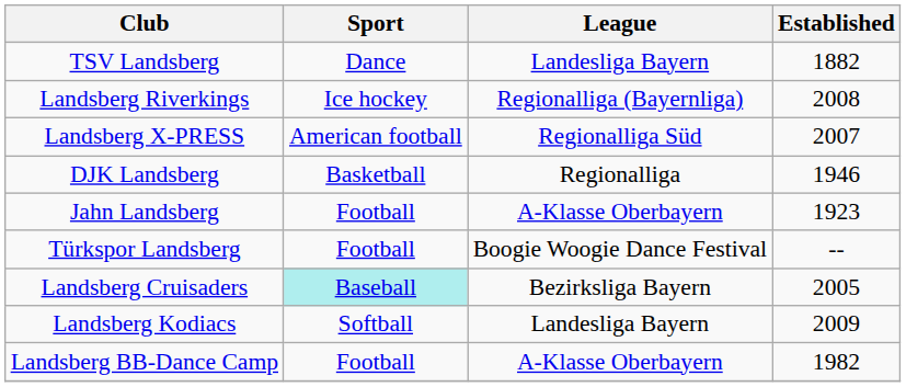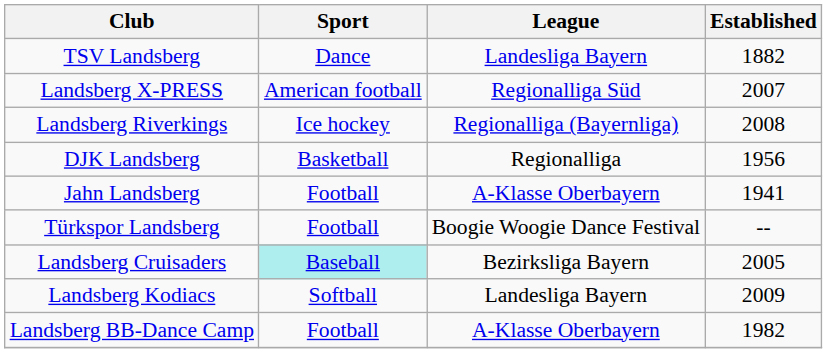rows swapped: Landsberg Riverkings <-> Landsberg X-PRESS
DJK Landsberg | Established: 1946 -> 1956
Jahn Landsberg | Established: 1923 -> 1941
